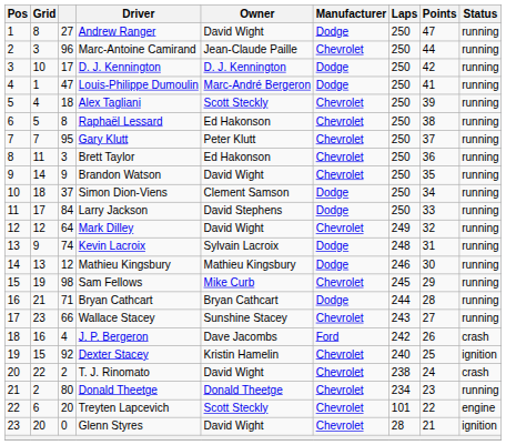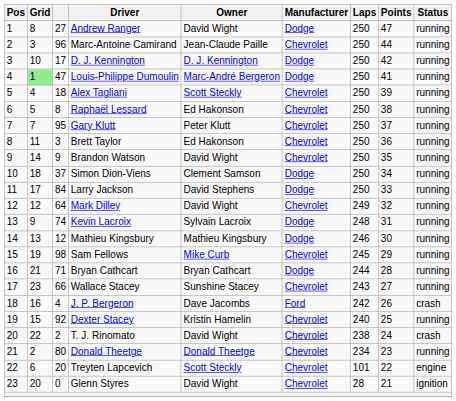Louis-Philippe Dumoulin | Grid: no background -> lightgreen background
Dexter Stacey | Status: ignition -> running
